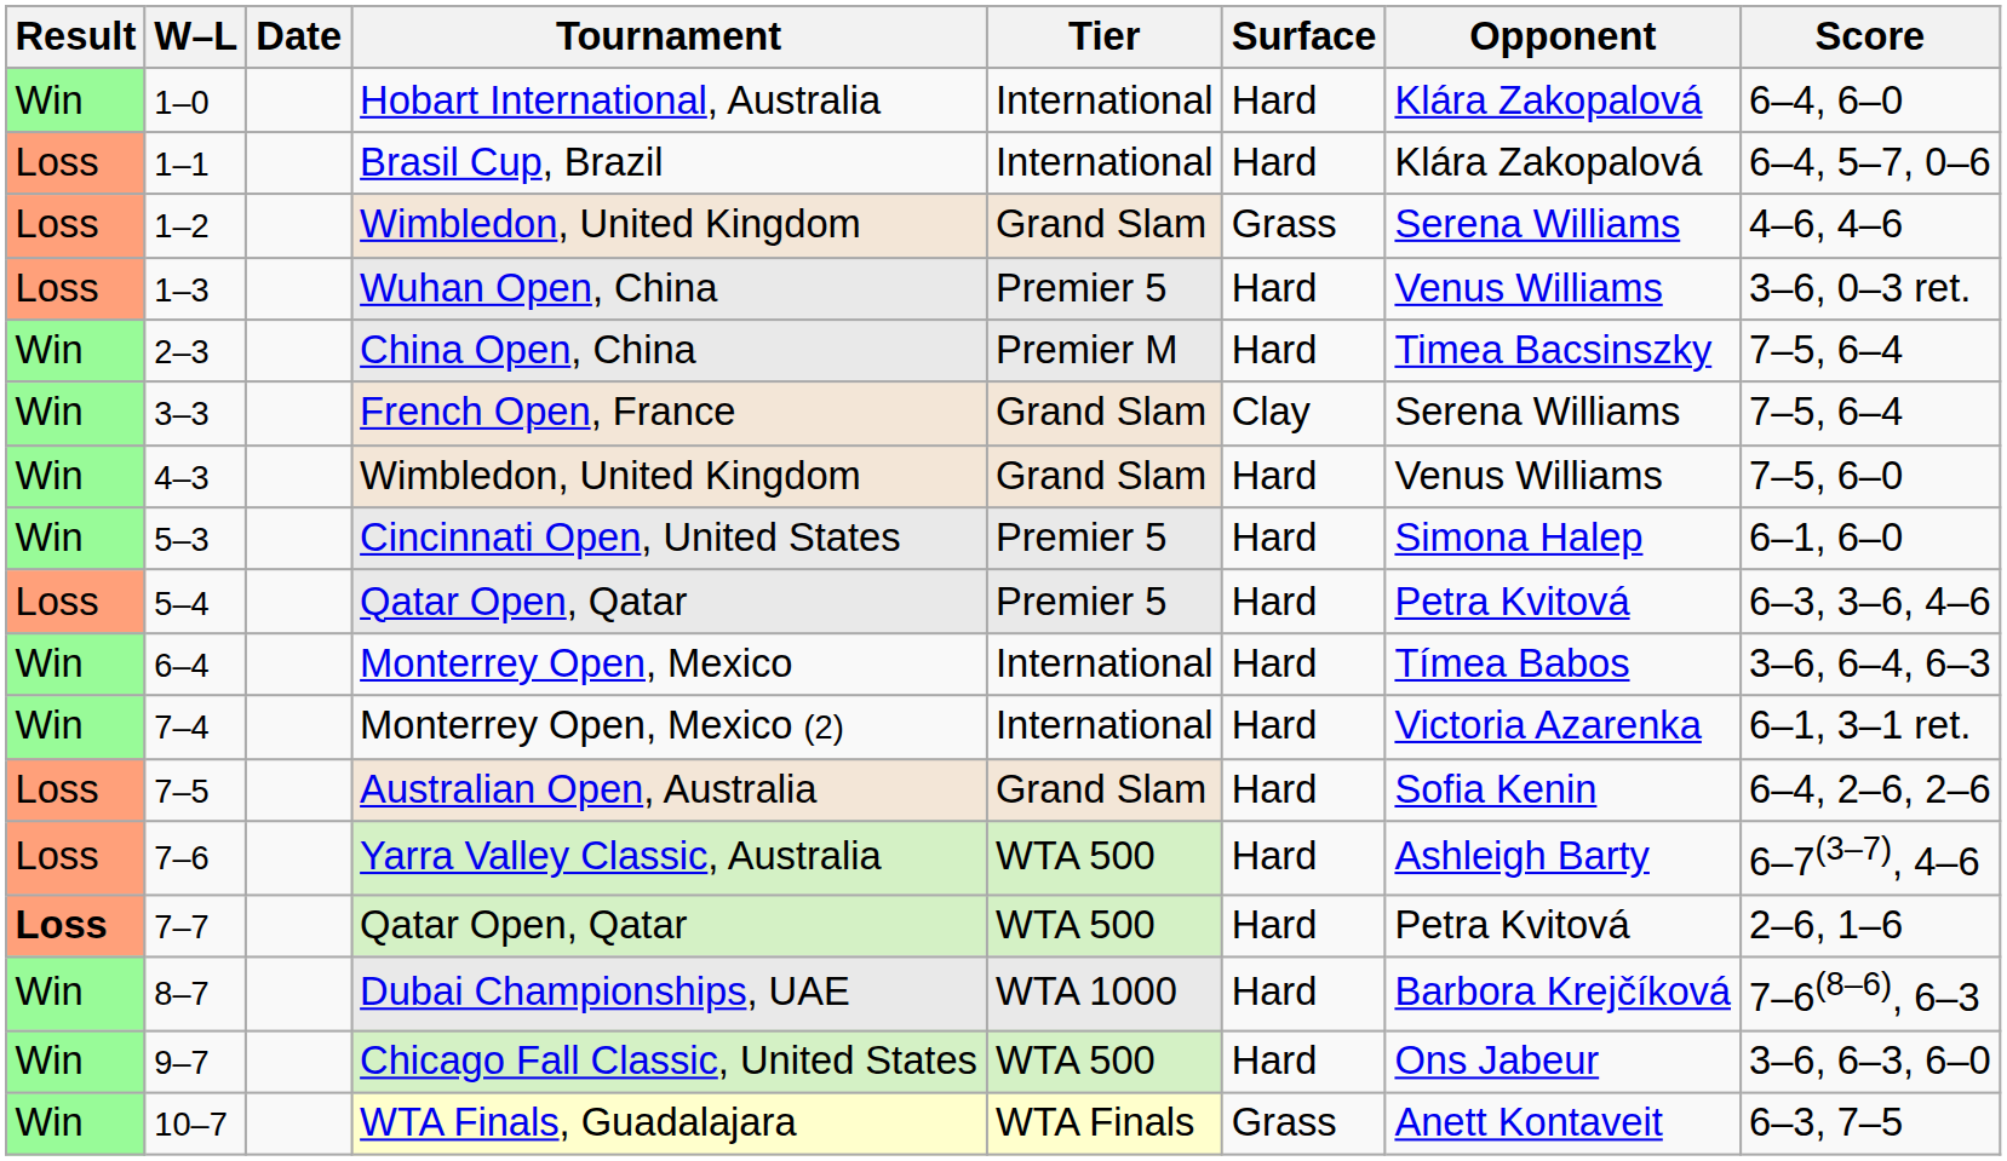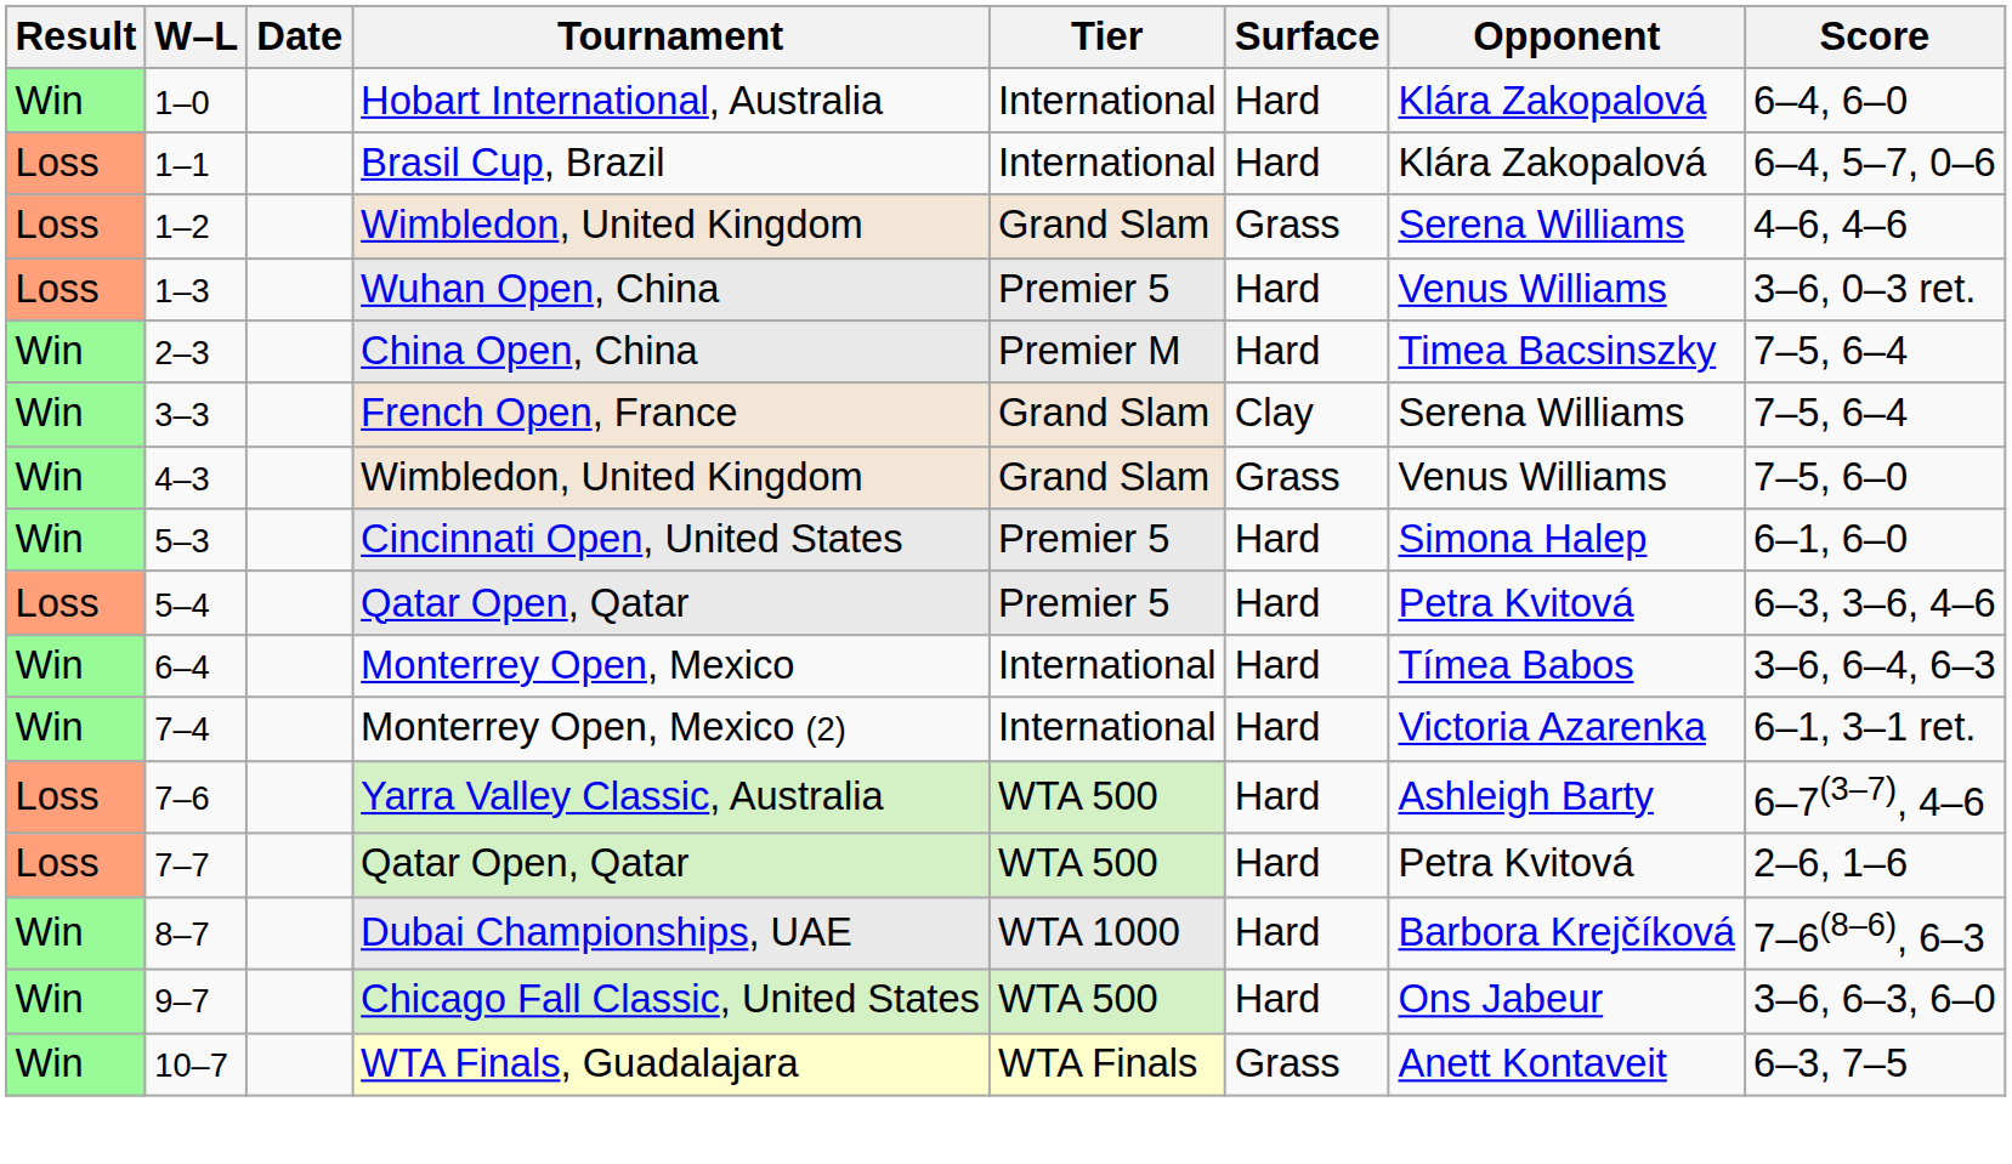4–3 | Surface: Hard -> Grass
- row: Loss | 7–5 | Australian Open, Australia | Grand Slam | Hard | Sofia Kenin | 6–4, 2–6, 2–6
7–7 | Result: bold -> normal
